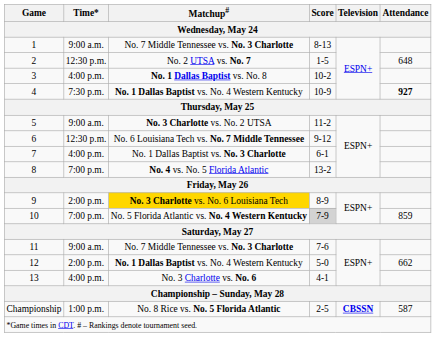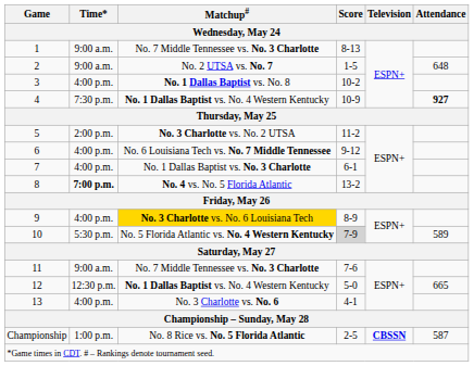2 | Time* / Wednesday, May 24: 12:30 p.m. -> 9:00 a.m.
5 | Time* / Wednesday, May 24: 9:00 a.m. -> 2:00 p.m.
6 | Time* / Wednesday, May 24: 12:30 p.m. -> 4:00 p.m.
8 | Time* / Wednesday, May 24: normal -> bold
9 | Time* / Wednesday, May 24: 2:00 p.m. -> 4:00 p.m.
10 | Time* / Wednesday, May 24: 7:00 p.m. -> 5:30 p.m.
10 | Attendance / Wednesday, May 24: 859 -> 589
12 | Time* / Wednesday, May 24: 2:00 p.m. -> 12:30 p.m.
12 | Attendance / Wednesday, May 24: 662 -> 665
